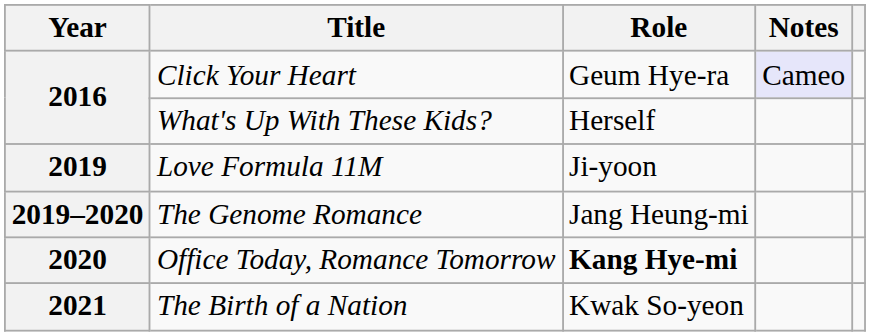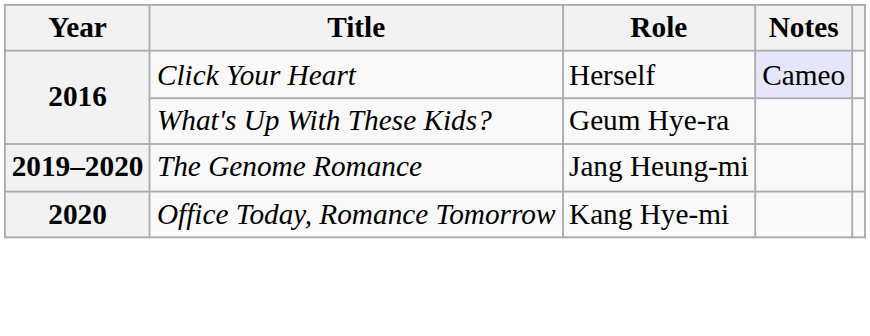Click Your Heart | Role: Geum Hye-ra -> Herself
What's Up With These Kids? | Role: Herself -> Geum Hye-ra
- row: 2019 | Love Formula 11M | Ji-yoon
Office Today, Romance Tomorrow | Role: bold -> normal
- row: 2021 | The Birth of a Nation | Kwak So-yeon
